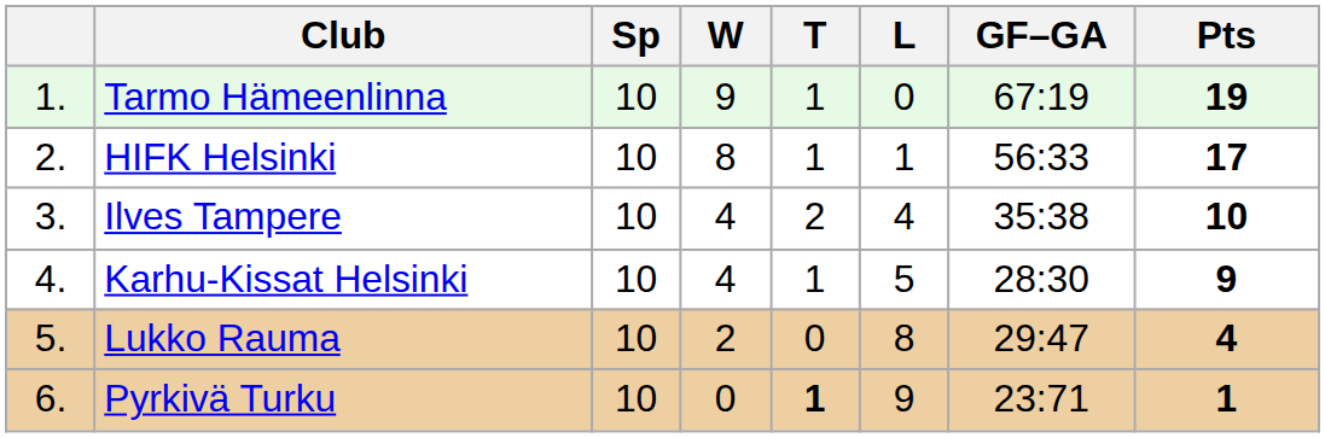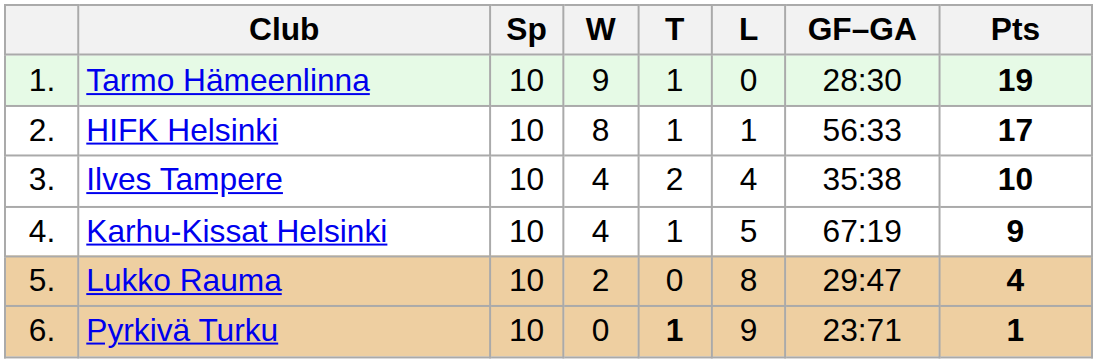Tarmo Hämeenlinna | GF–GA: 67:19 -> 28:30
Karhu-Kissat Helsinki | GF–GA: 28:30 -> 67:19
